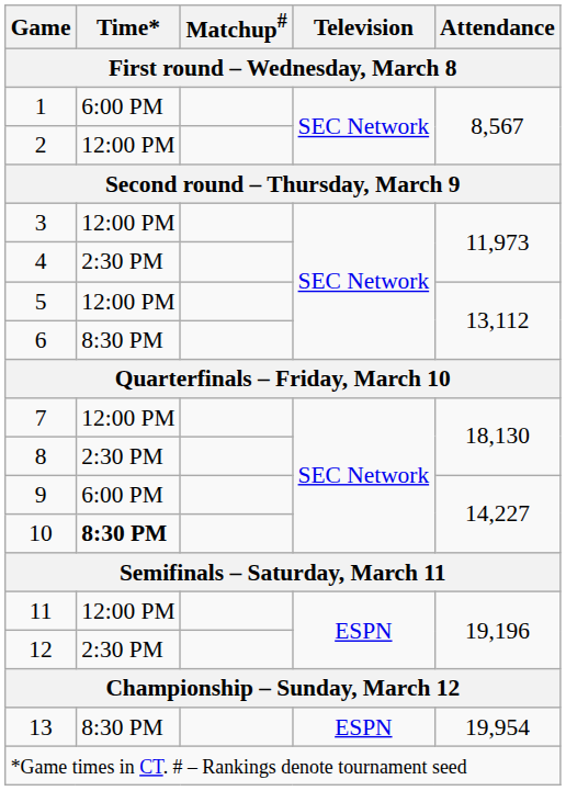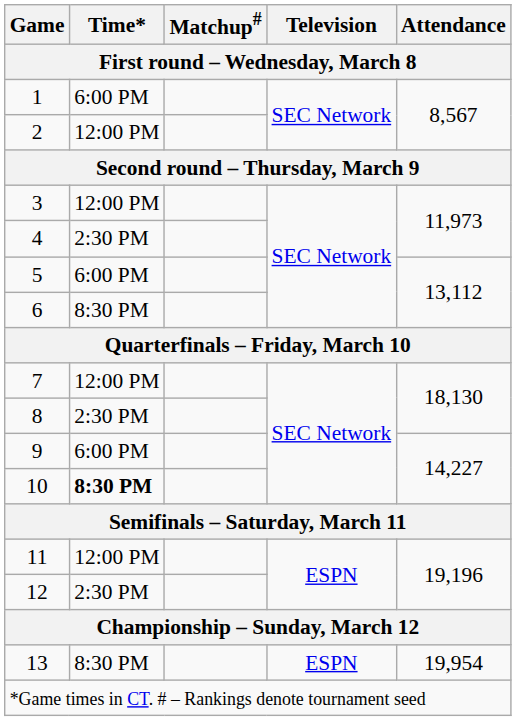5 | Time*: 12:00 PM -> 6:00 PM
